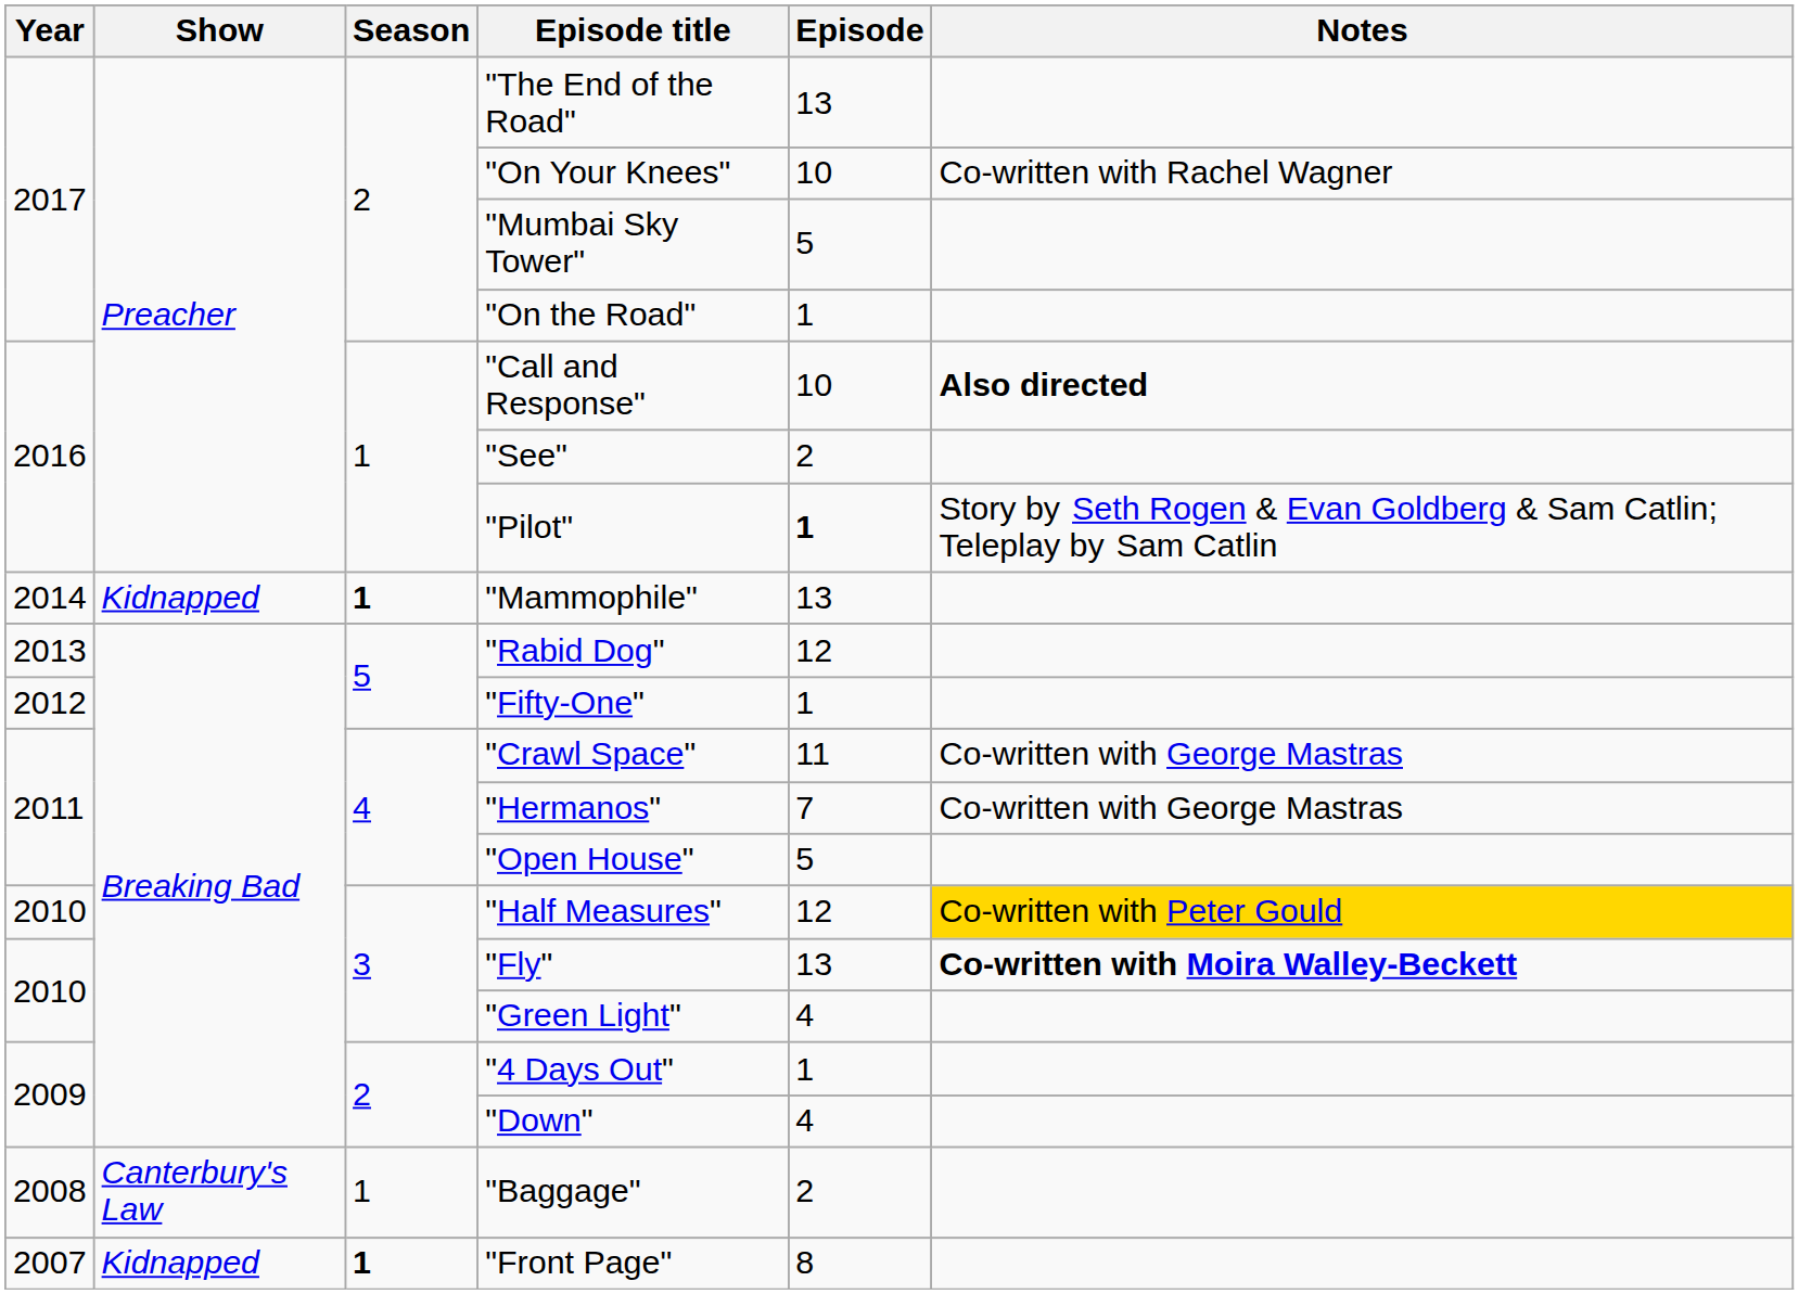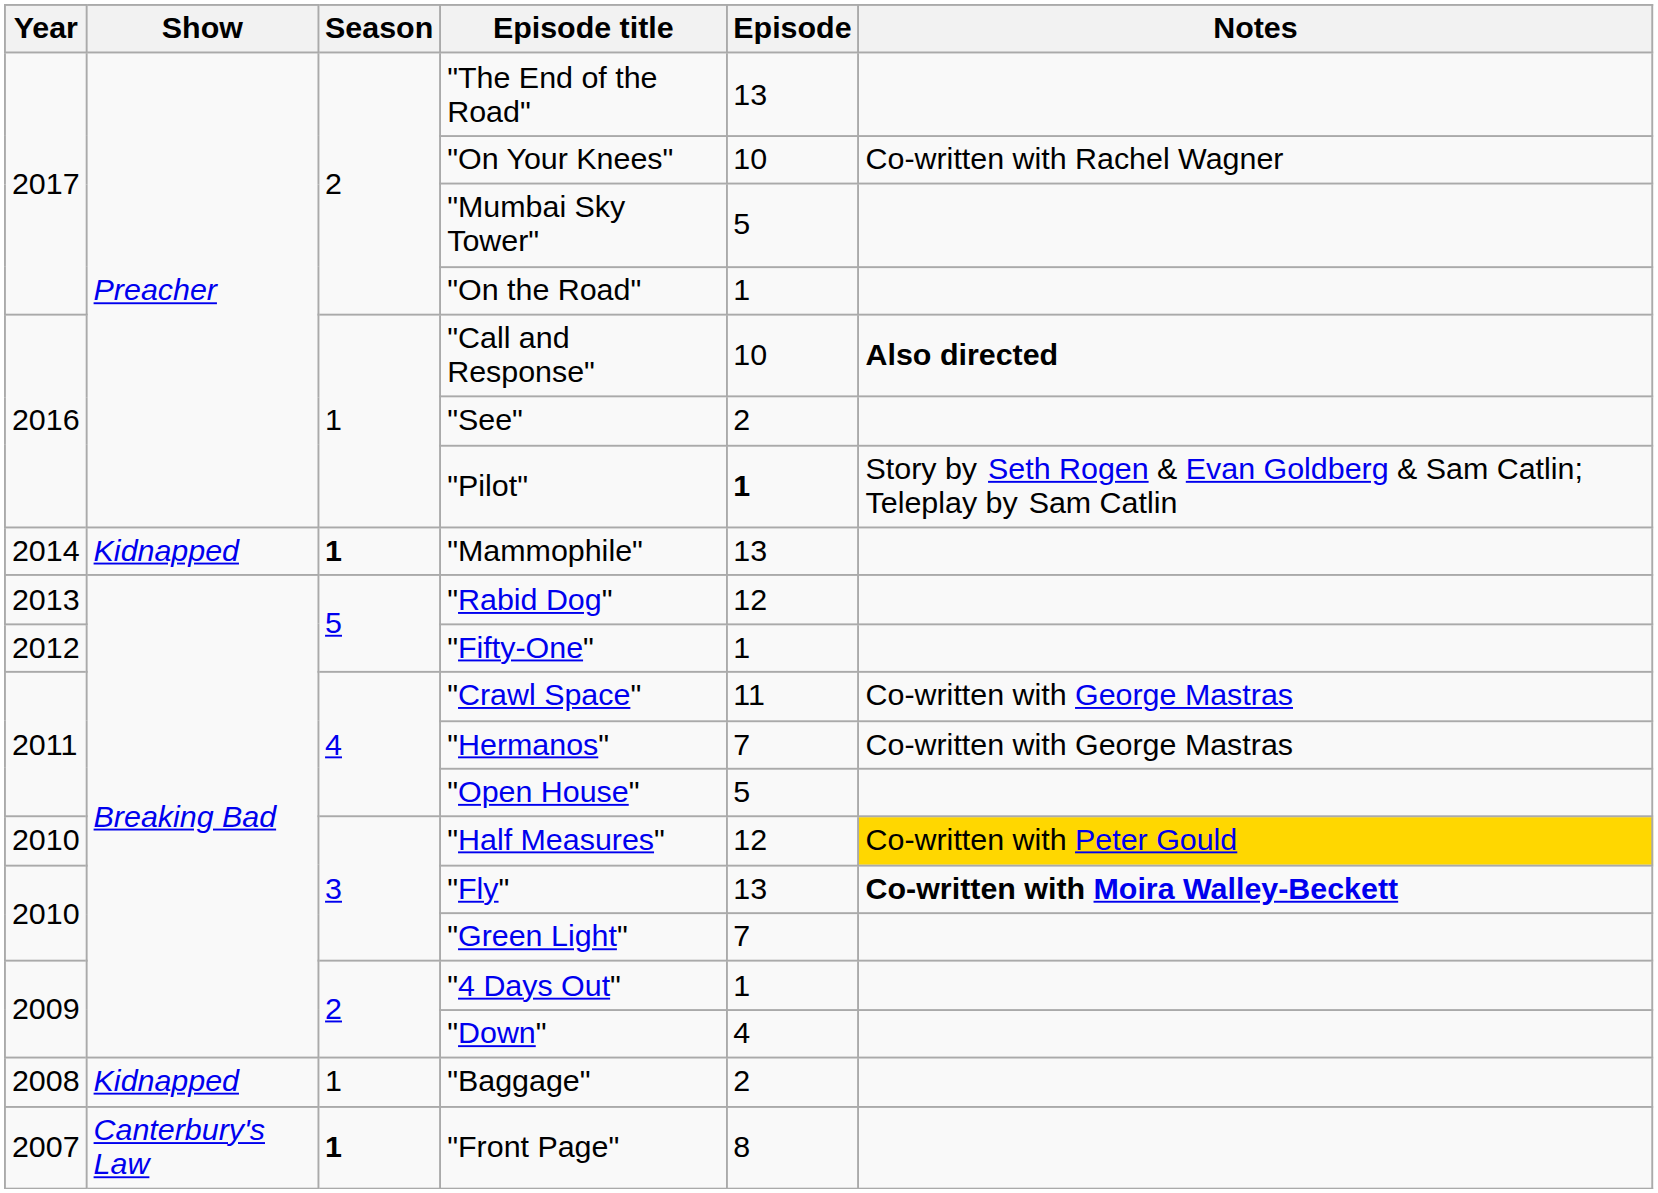"Green Light" | Episode: 4 -> 7
"Baggage" | Show: Canterbury's Law -> Kidnapped
"Front Page" | Show: Kidnapped -> Canterbury's Law
